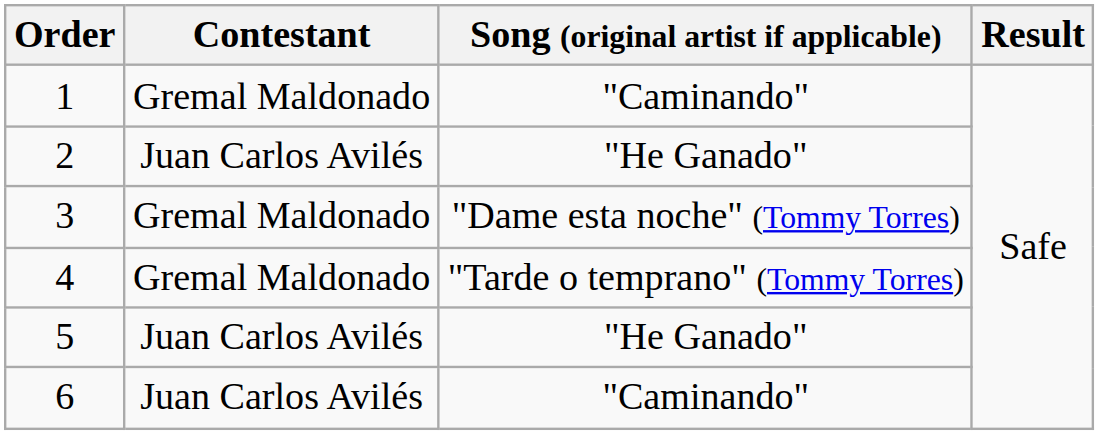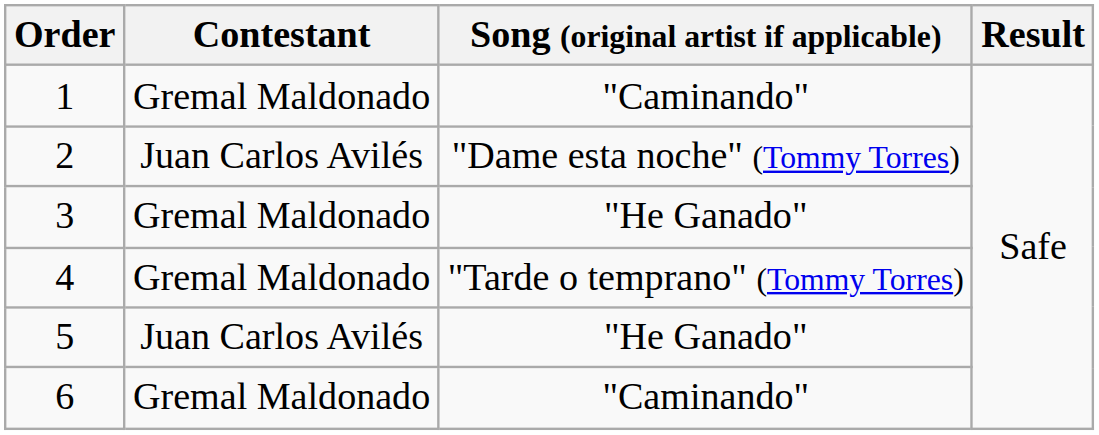2 | Song (original artist if applicable): "He Ganado" -> "Dame esta noche" (Tommy Torres)
3 | Song (original artist if applicable): "Dame esta noche" (Tommy Torres) -> "He Ganado"
6 | Contestant: Juan Carlos Avilés -> Gremal Maldonado
